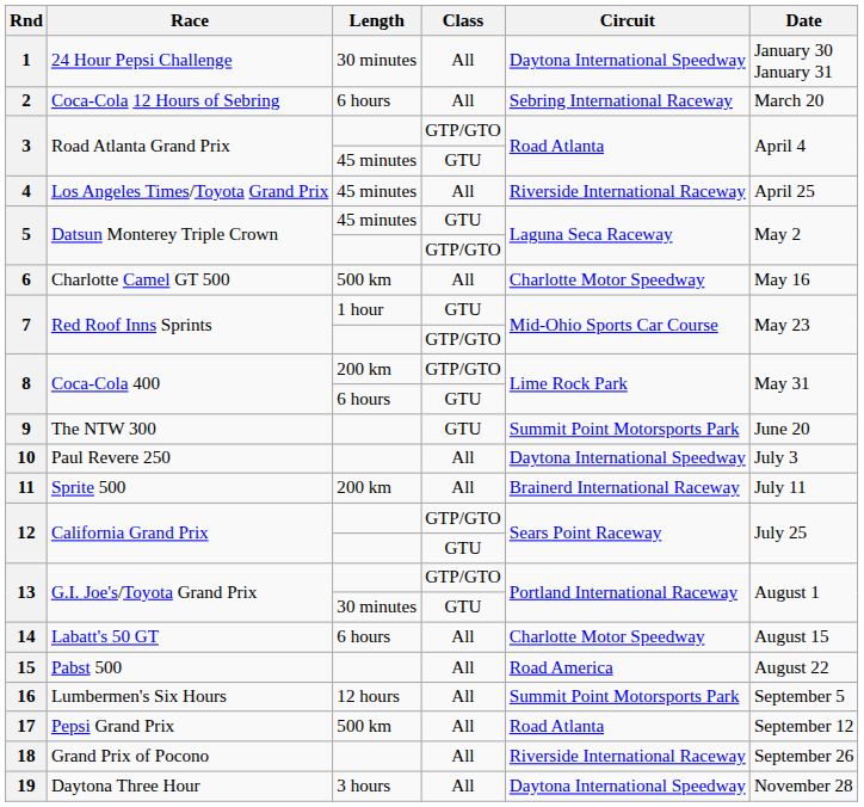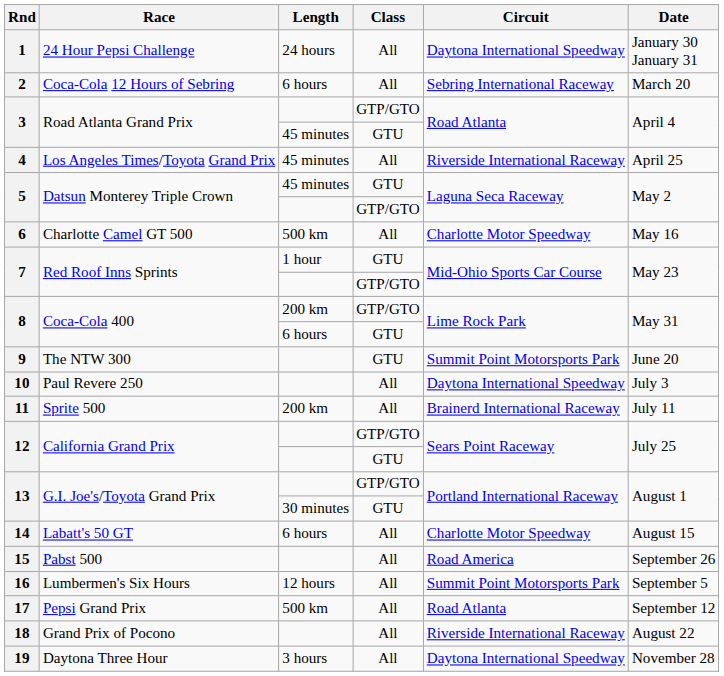1 | Length: 30 minutes -> 24 hours
15 | Date: August 22 -> September 26
18 | Date: September 26 -> August 22
